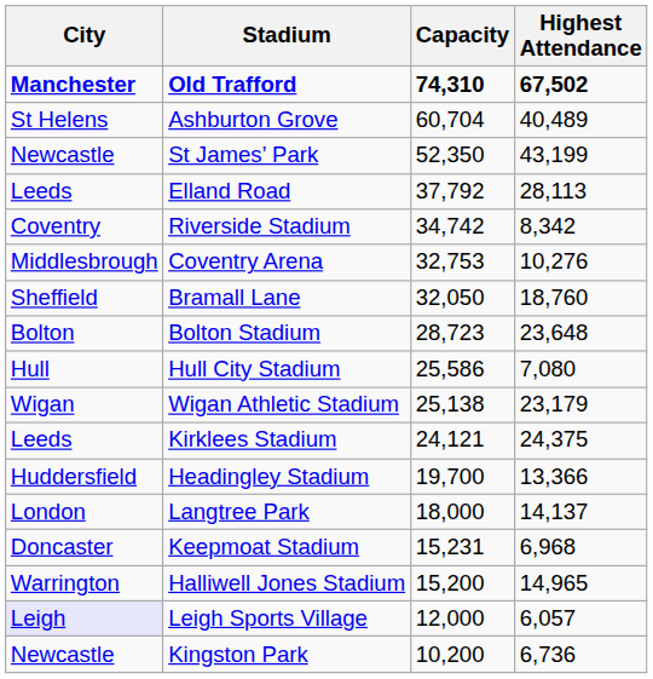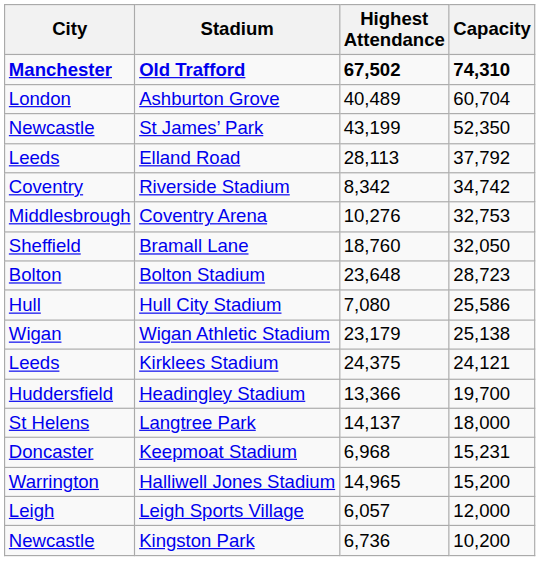columns swapped: Capacity <-> Highest Attendance
Ashburton Grove | City: St Helens -> London
Langtree Park | City: London -> St Helens
Leigh Sports Village | City: lavender background -> no background
